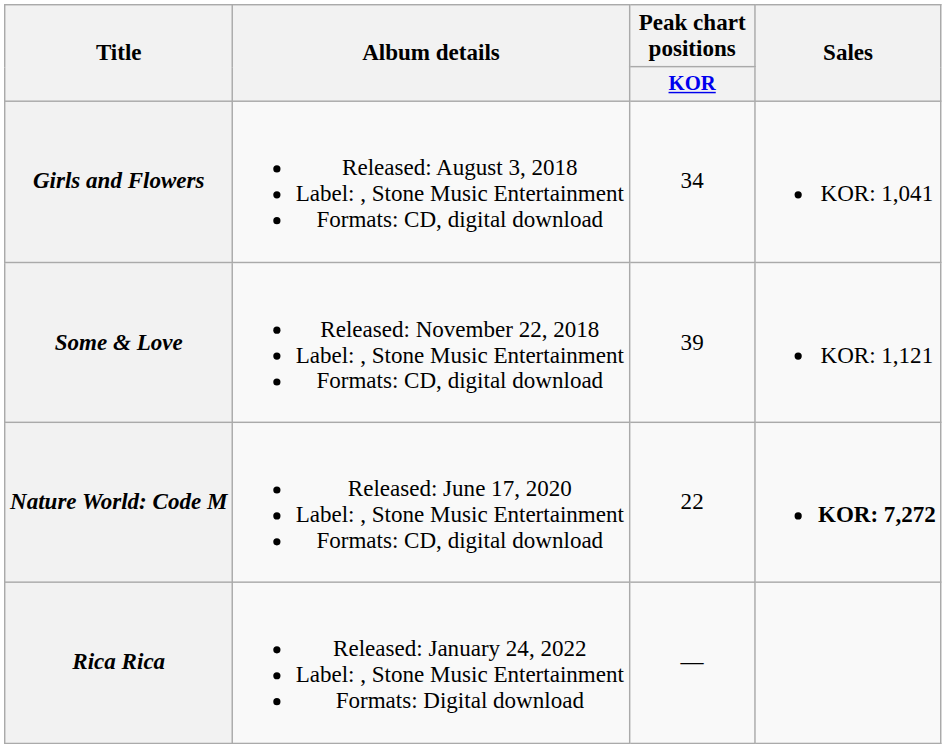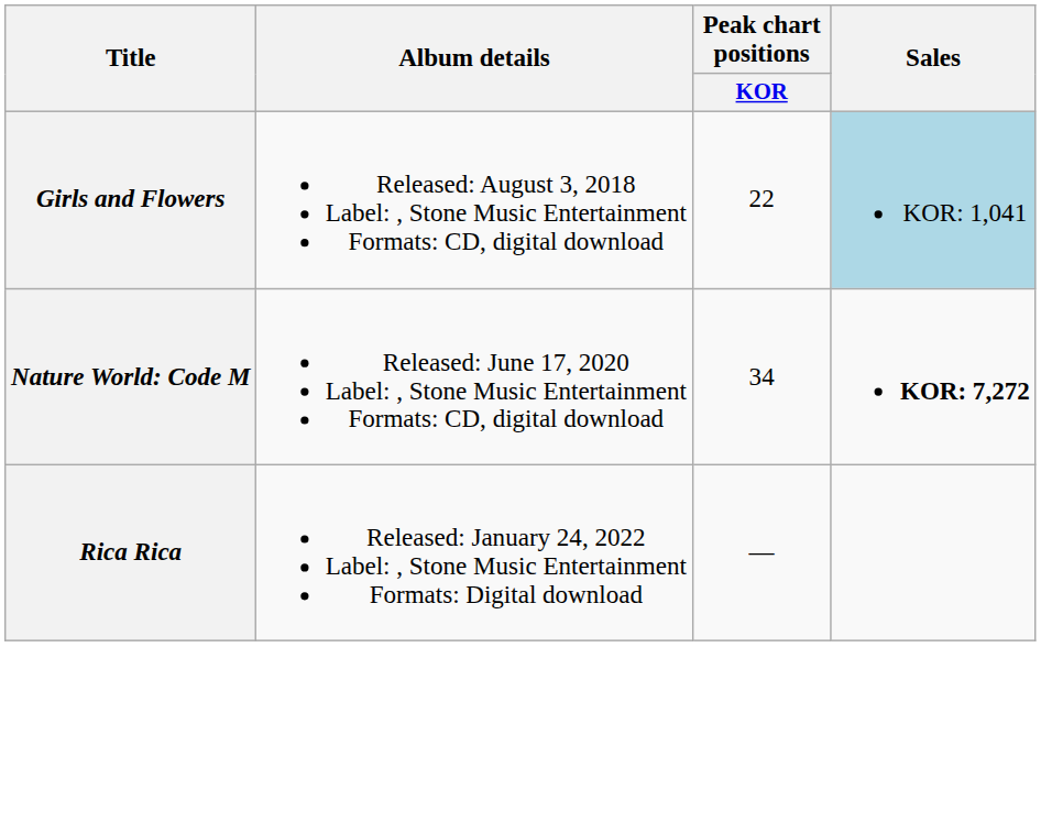Girls and Flowers | Peak chart positions / KOR: 34 -> 22
Girls and Flowers | Sales: no background -> lightblue background
- row: Some & Love | Released: November 22, 2018 Label: , Stone Music Entertainment Formats: CD, digital download | 39 | KOR: 1,121
Nature World: Code M | Peak chart positions / KOR: 22 -> 34
